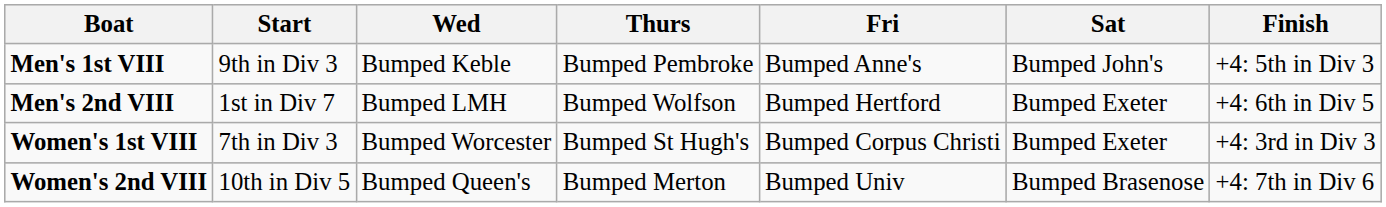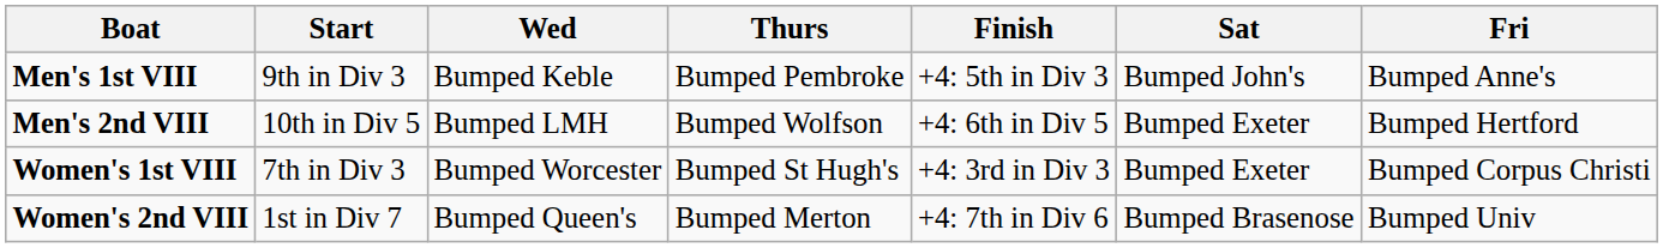columns swapped: Fri <-> Finish
Men's 2nd VIII | Start: 1st in Div 7 -> 10th in Div 5
Women's 2nd VIII | Start: 10th in Div 5 -> 1st in Div 7
